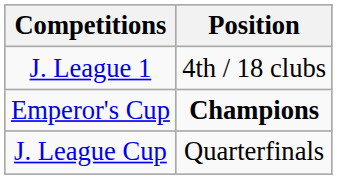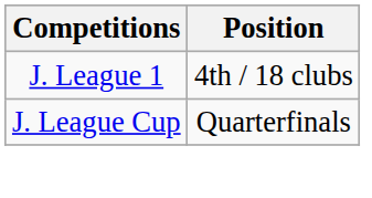- row: Emperor's Cup | Champions
